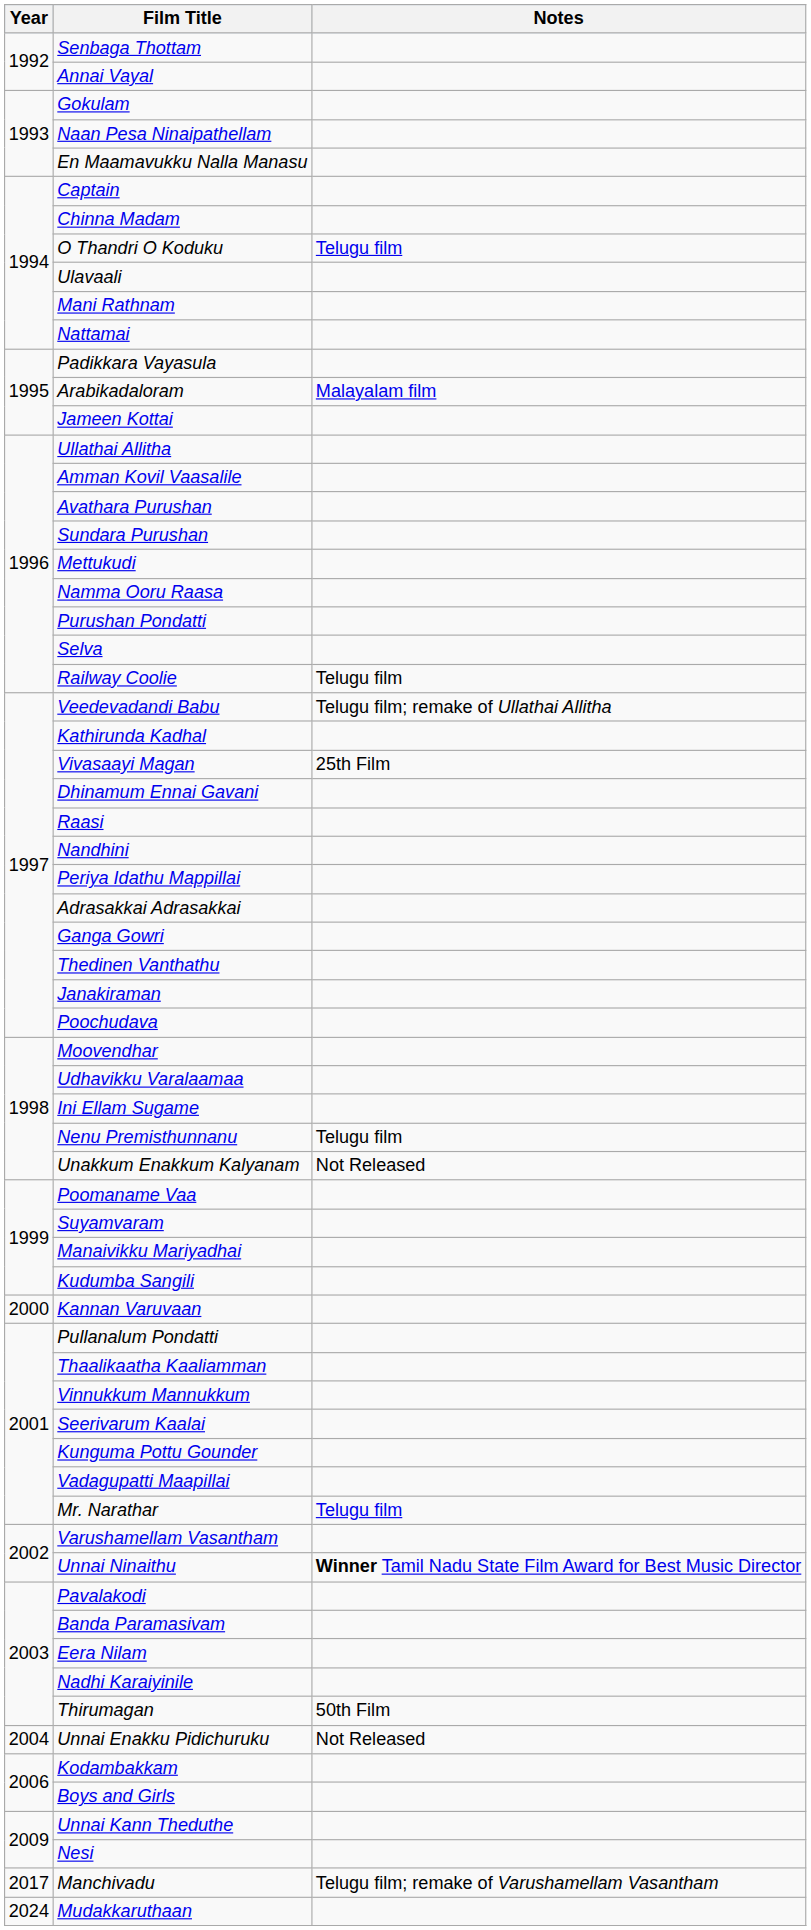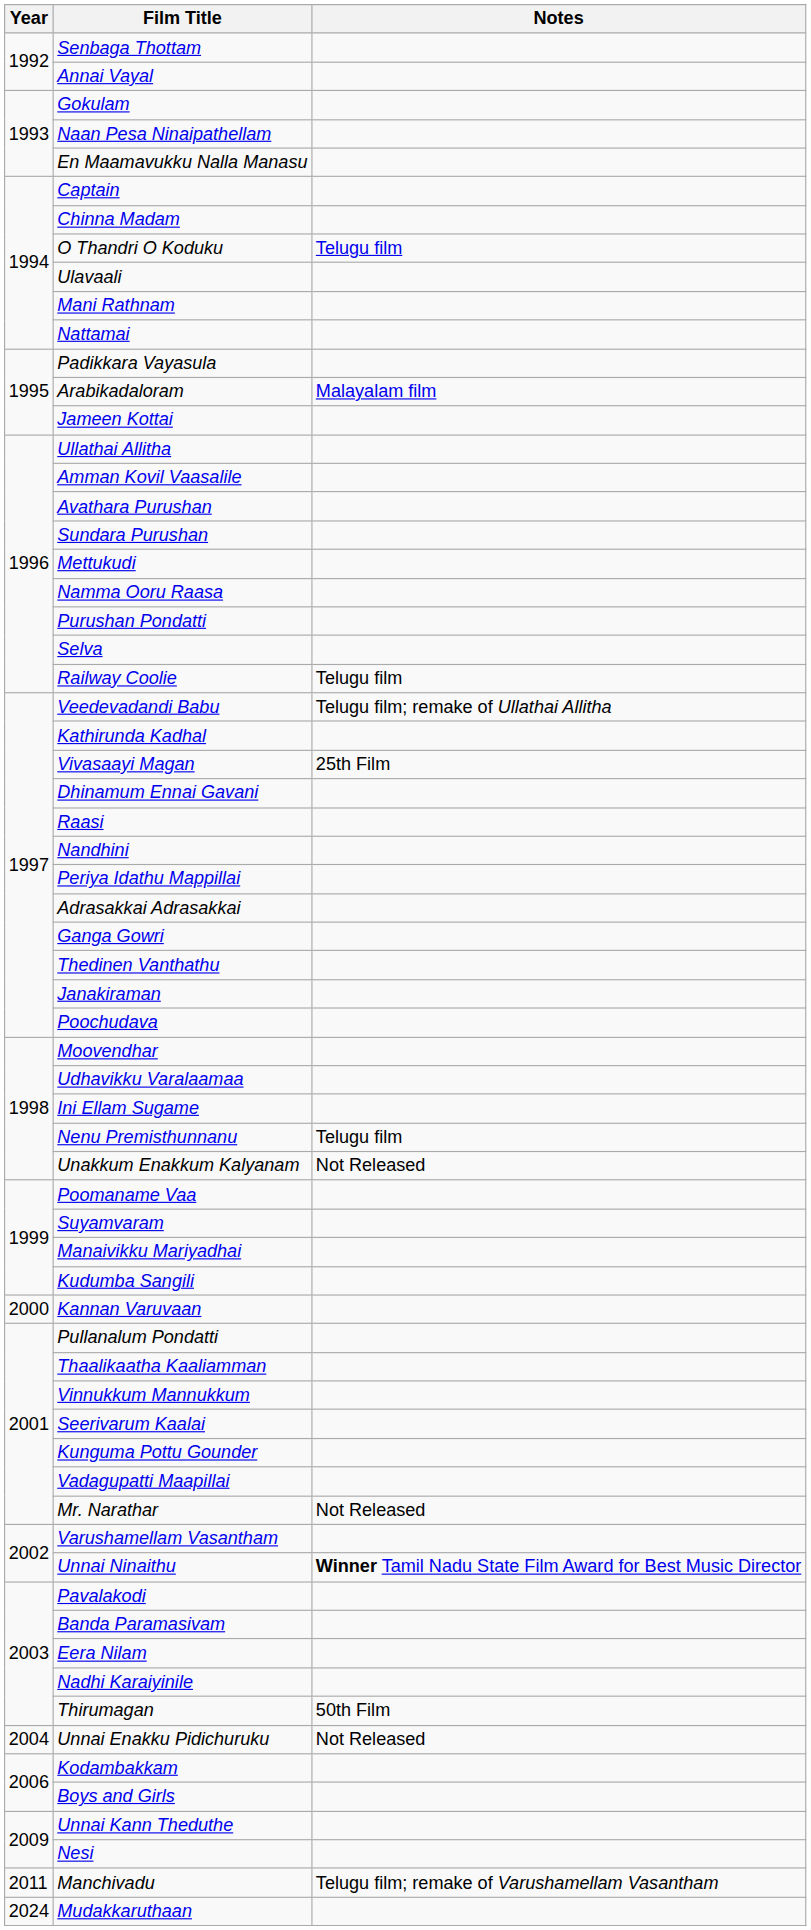Mr. Narathar | Notes: Telugu film -> Not Released
Manchivadu | Year: 2017 -> 2011
